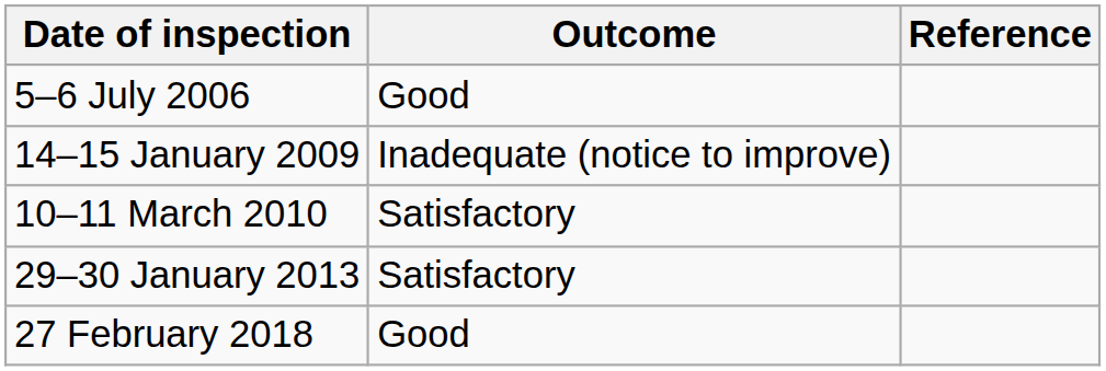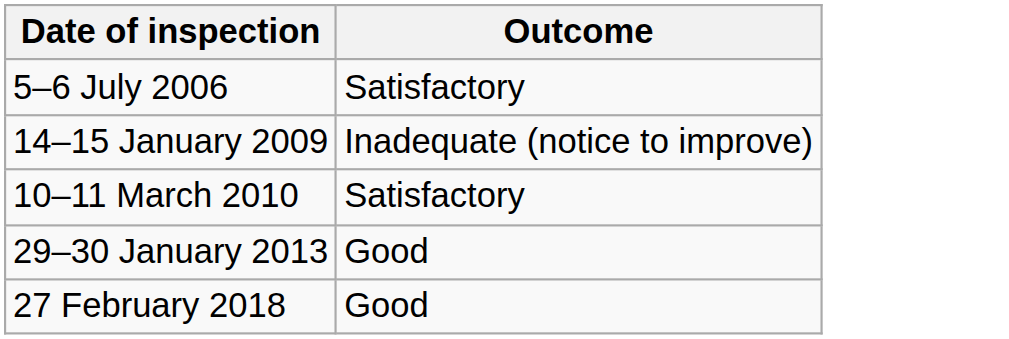- column: Reference
5–6 July 2006 | Outcome: Good -> Satisfactory
29–30 January 2013 | Outcome: Satisfactory -> Good
